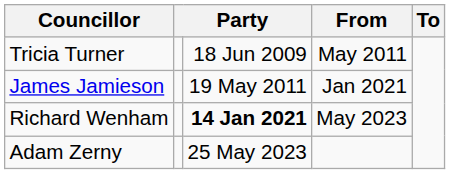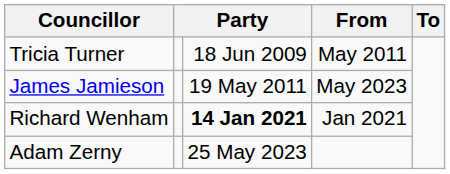James Jamieson | From: Jan 2021 -> May 2023
Richard Wenham | From: May 2023 -> Jan 2021
